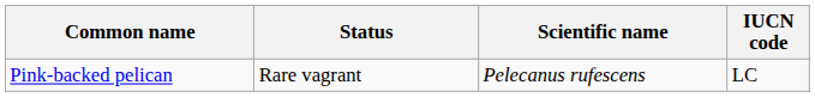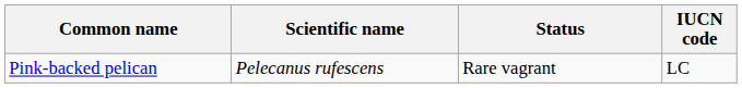columns swapped: Scientific name <-> Status
